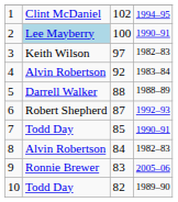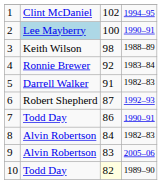3 | column 3: 97 -> 98
3 | column 4: 1982–83 -> 1988–89
4 | column 2: Alvin Robertson -> Ronnie Brewer
5 | column 3: 88 -> 91
5 | column 4: 1988–89 -> 1982–83
7 | column 3: 85 -> 86
9 | column 2: Ronnie Brewer -> Alvin Robertson
10 | column 3: no background -> lightyellow background
